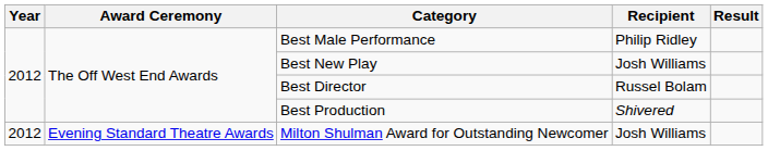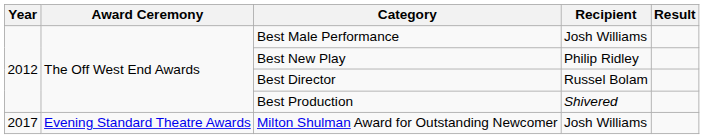Best Male Performance | Recipient: Philip Ridley -> Josh Williams
Best New Play | Recipient: Josh Williams -> Philip Ridley
Milton Shulman Award for Outstanding Newcomer | Year: 2012 -> 2017
